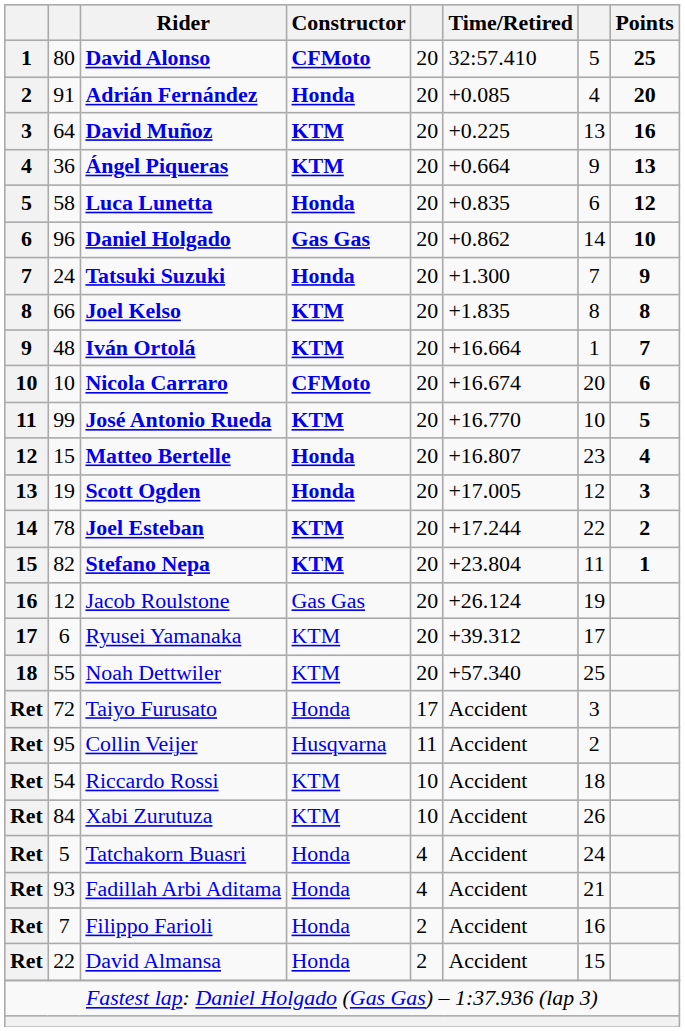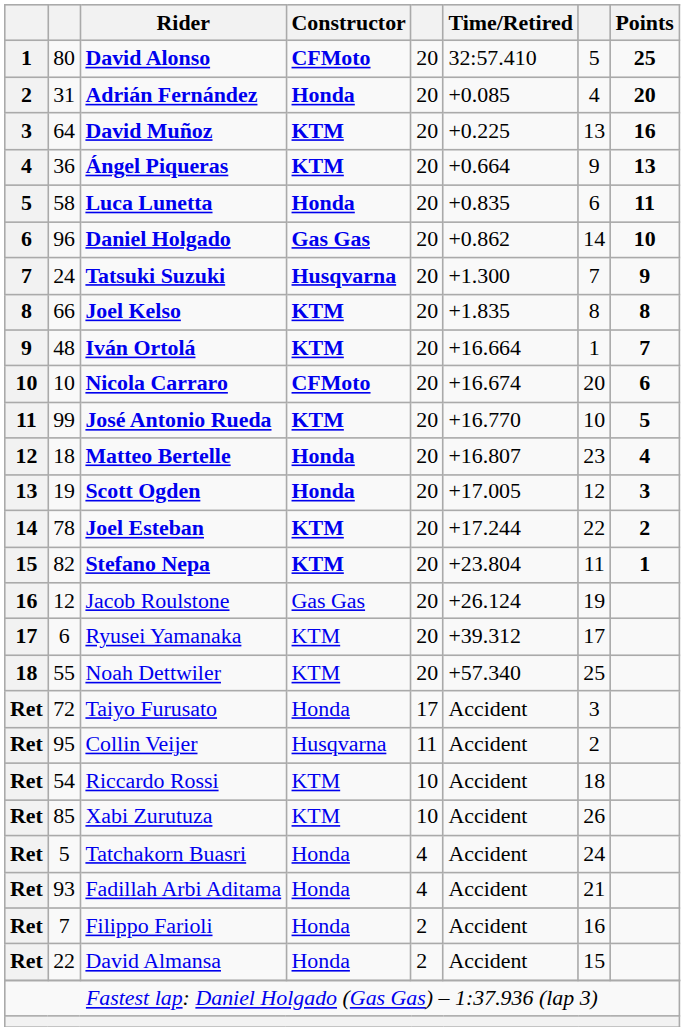Adrián Fernández | column 2: 91 -> 31
Luca Lunetta | Points: 12 -> 11
Tatsuki Suzuki | Constructor: Honda -> Husqvarna
Matteo Bertelle | column 2: 15 -> 18
Xabi Zurutuza | column 2: 84 -> 85
